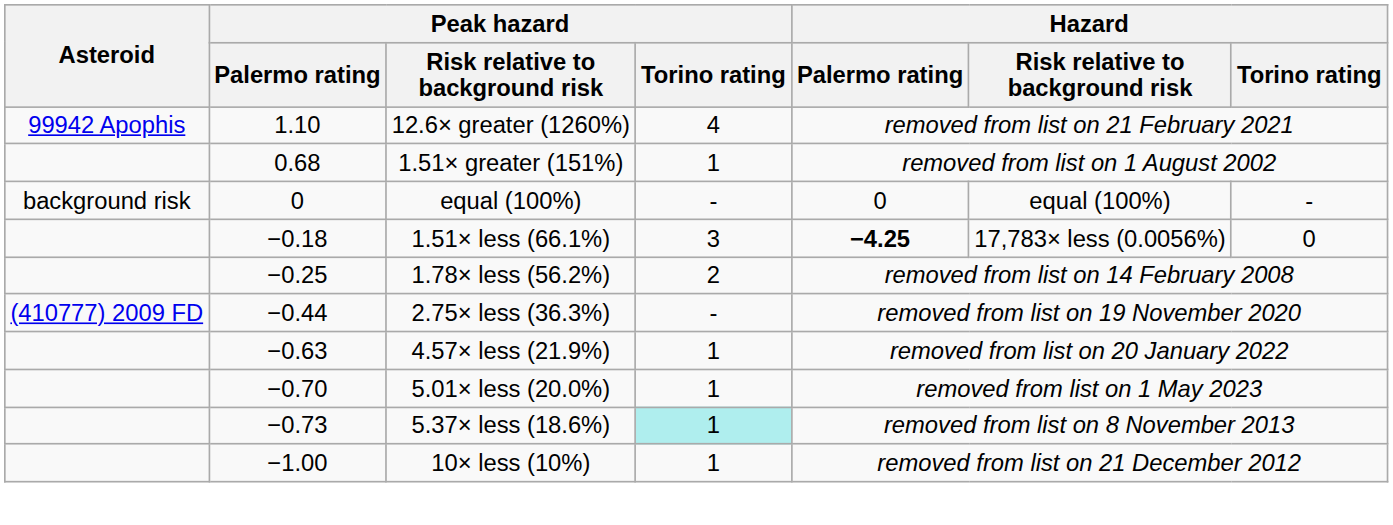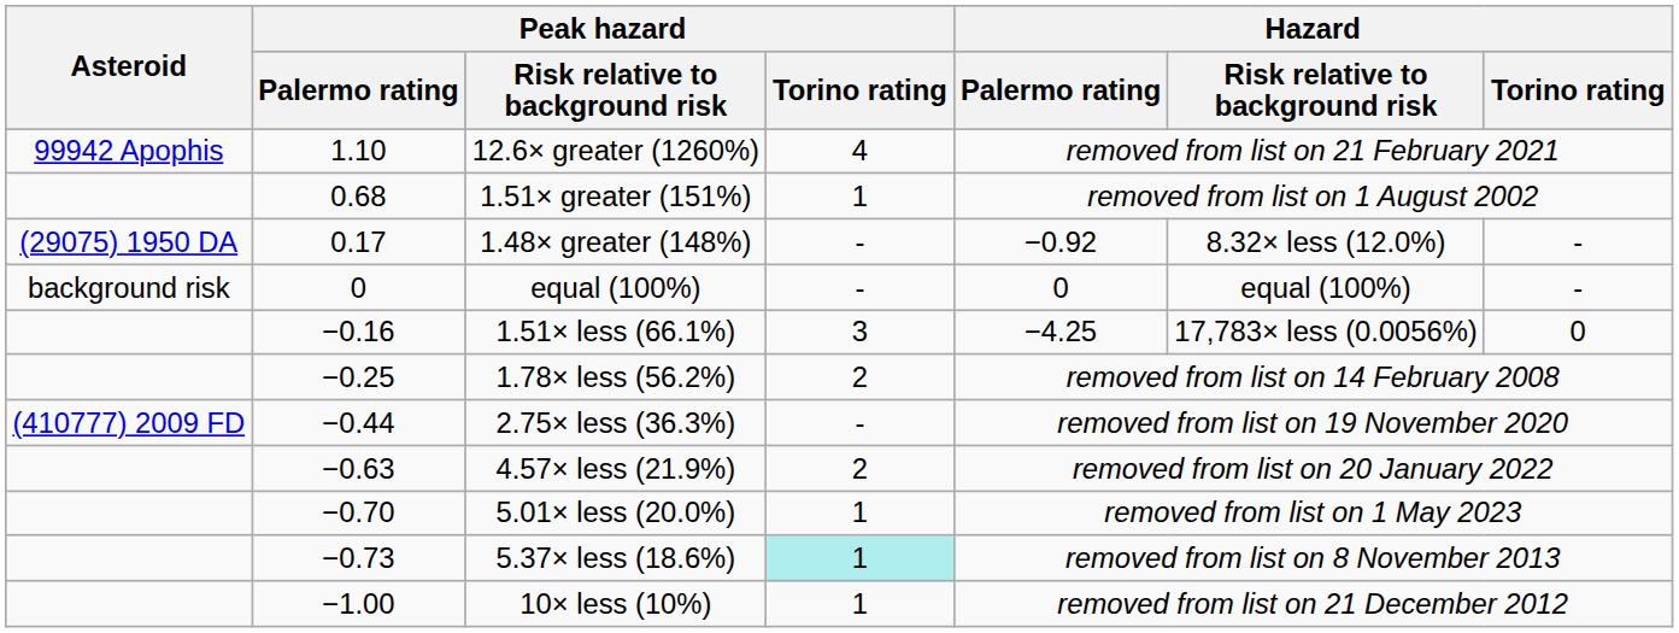+ row: (29075) 1950 DA | 0.17 | 1.48× greater (148%) | - | −0.92 | 8.32× less (12.0%) | -
1.51× less (66.1%) | Peak hazard / Palermo rating: −0.18 -> −0.16
1.51× less (66.1%) | Hazard / Palermo rating: bold -> normal
4.57× less (21.9%) | Peak hazard / Torino rating: 1 -> 2
